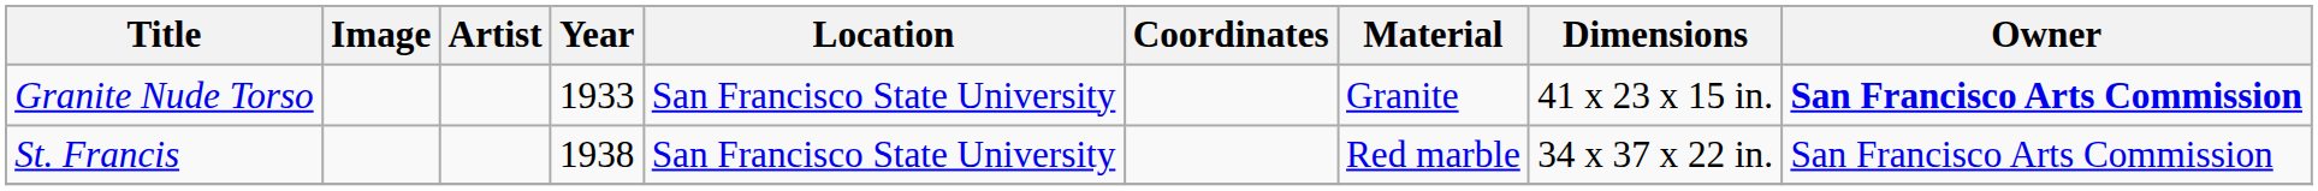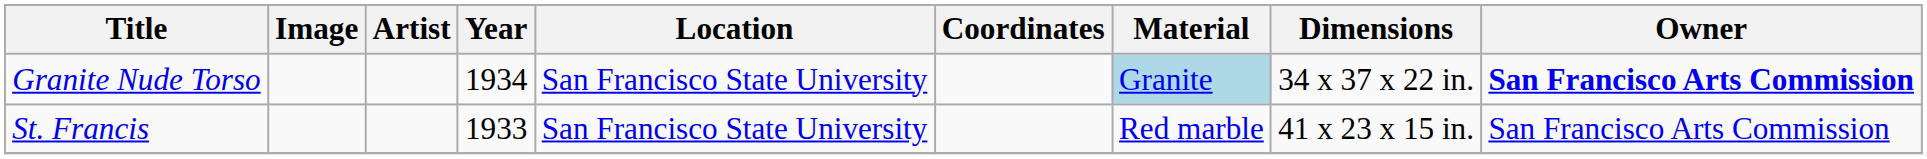Granite Nude Torso | Year: 1933 -> 1934
Granite Nude Torso | Material: no background -> lightblue background
Granite Nude Torso | Dimensions: 41 x 23 x 15 in. -> 34 x 37 x 22 in.
St. Francis | Year: 1938 -> 1933
St. Francis | Dimensions: 34 x 37 x 22 in. -> 41 x 23 x 15 in.
